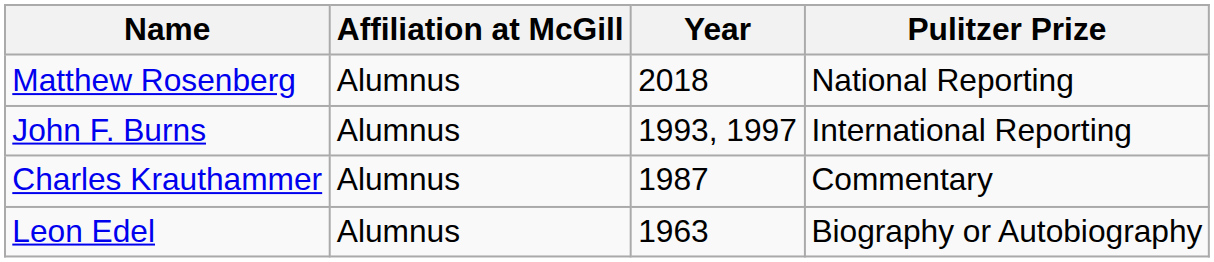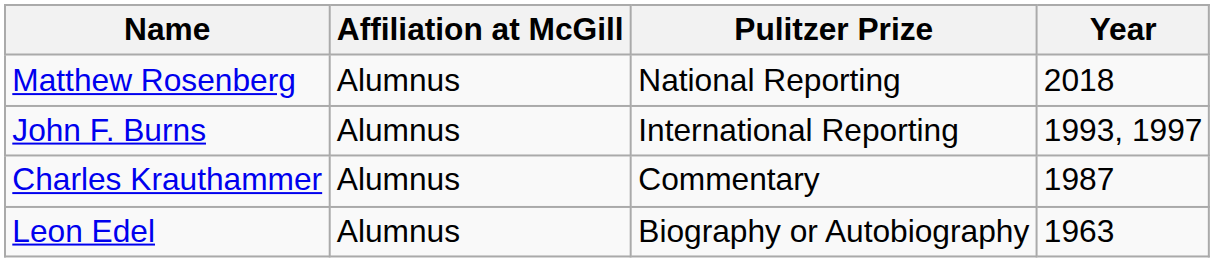columns swapped: Pulitzer Prize <-> Year
